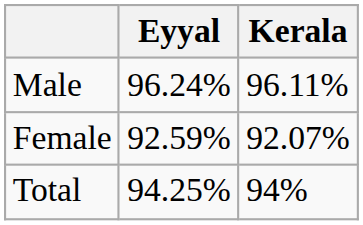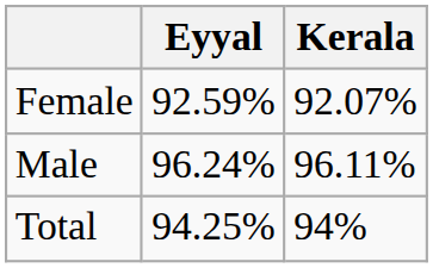rows swapped: Female <-> Male
